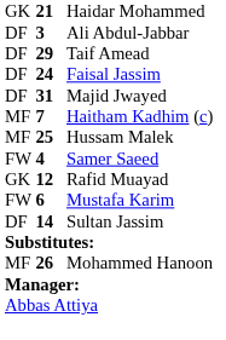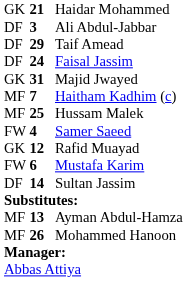Majid Jwayed | column 1: DF -> GK
+ row: MF | 13 | Ayman Abdul-Hamza
